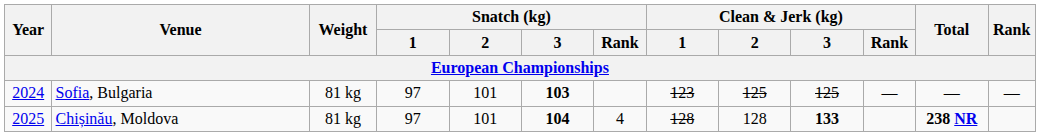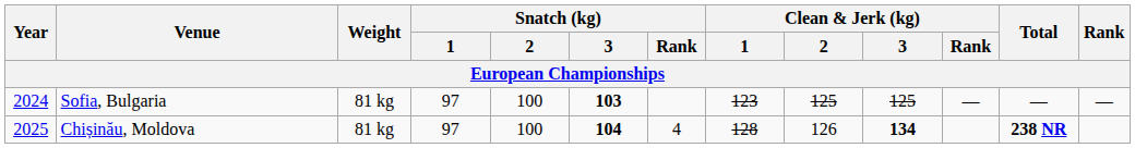Sofia, Bulgaria | Snatch (kg) / 2: 101 -> 100
Chișinău, Moldova | Snatch (kg) / 2: 101 -> 100
Chișinău, Moldova | Clean & Jerk (kg) / 2: 128 -> 126
Chișinău, Moldova | Clean & Jerk (kg) / 3: 133 -> 134
